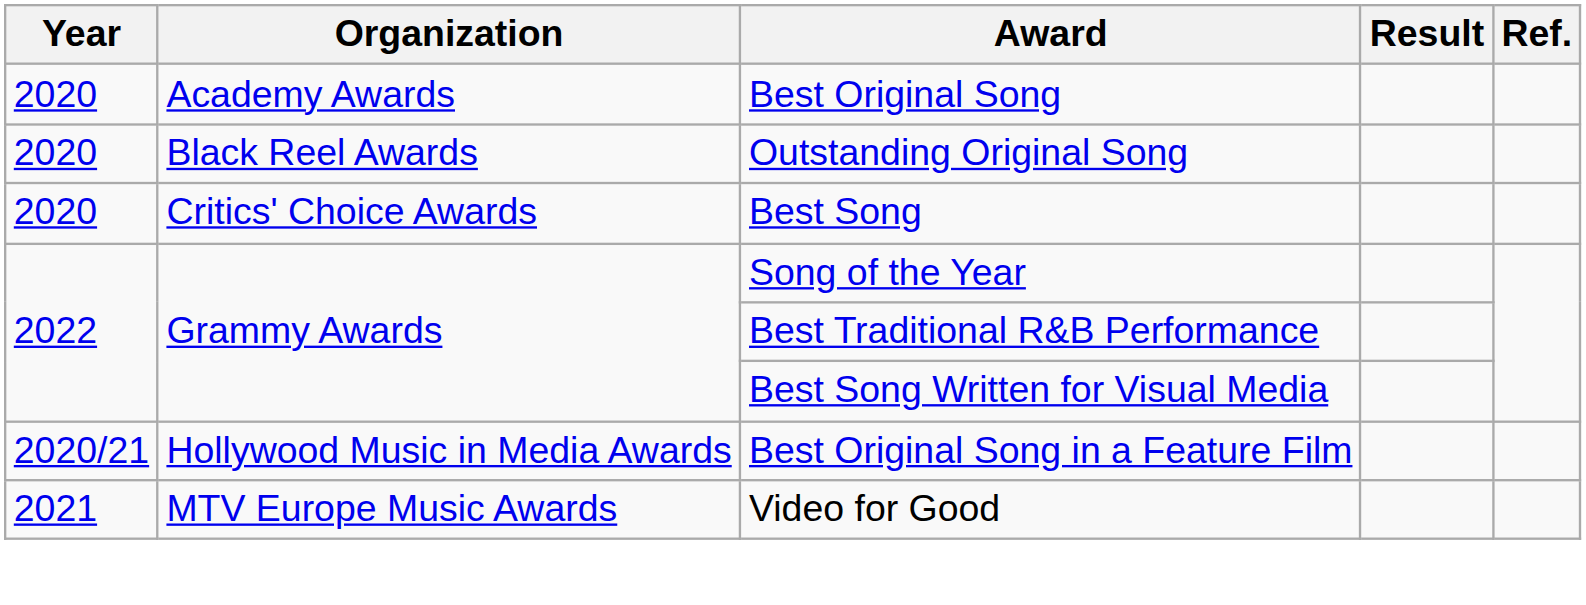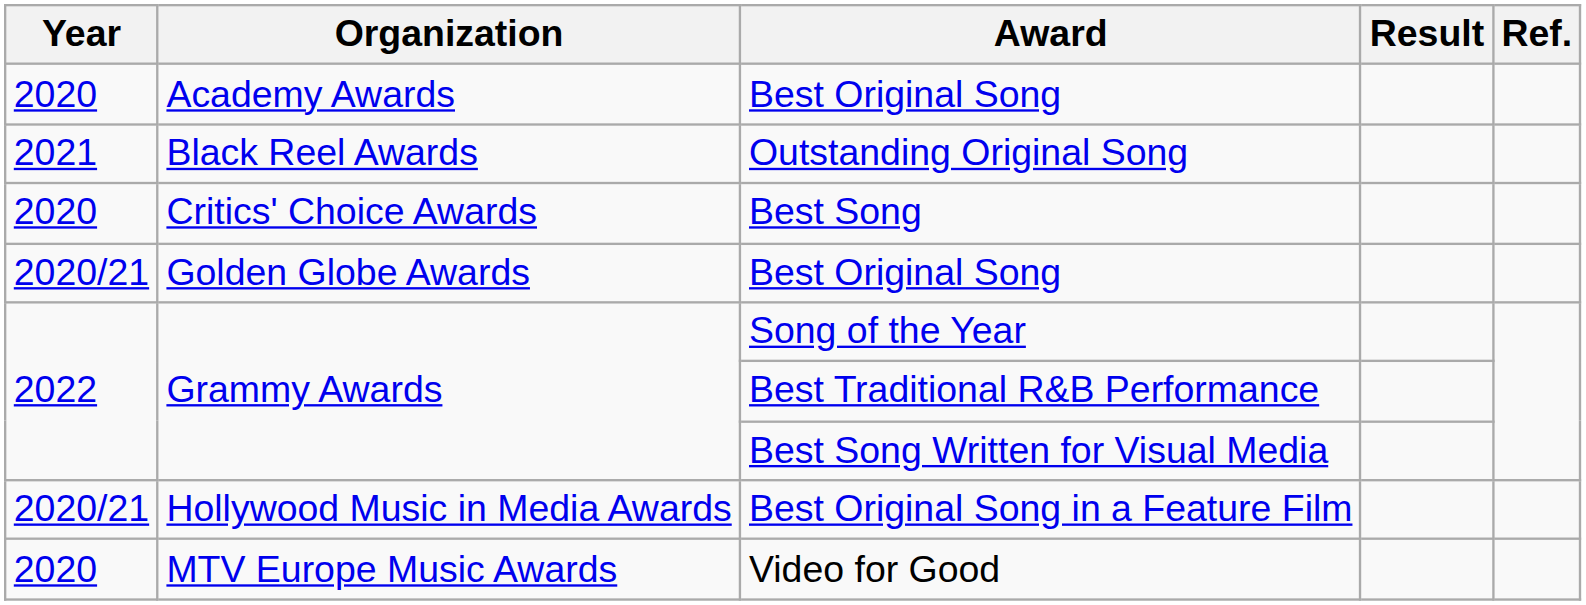Outstanding Original Song | Year: 2020 -> 2021
+ row: 2020/21 | Golden Globe Awards | Best Original Song
Video for Good | Year: 2021 -> 2020
